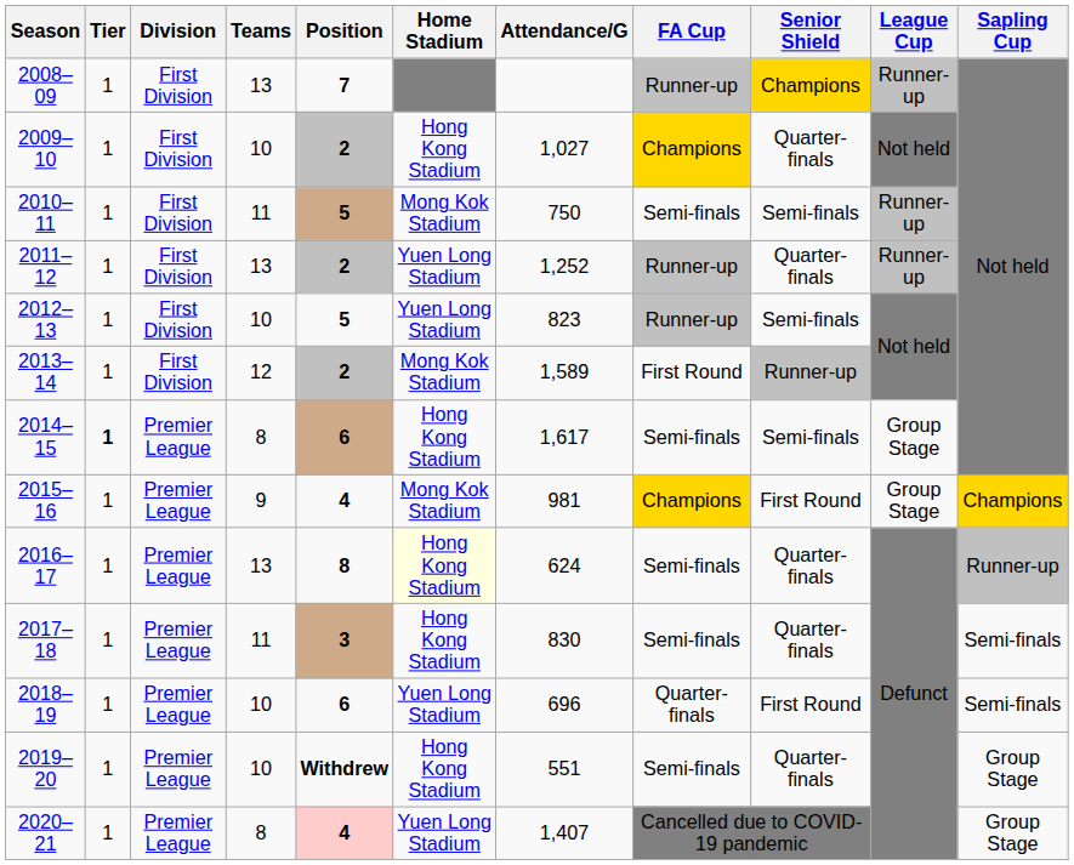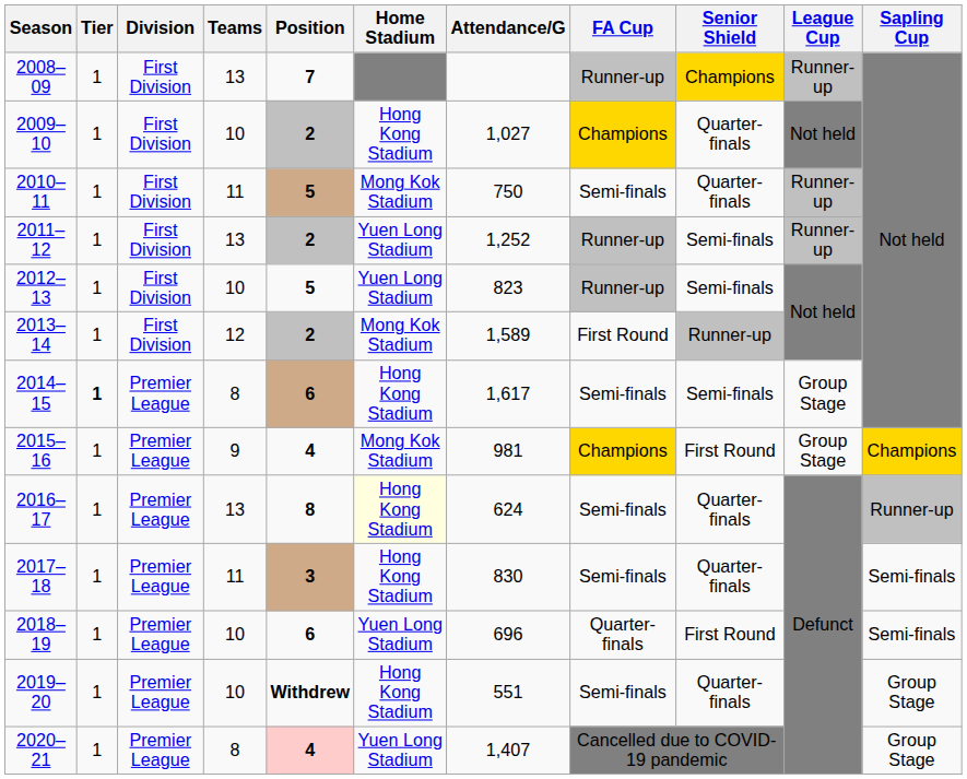2010–11 | Senior Shield: Semi-finals -> Quarter-finals
2011–12 | Senior Shield: Quarter-finals -> Semi-finals
